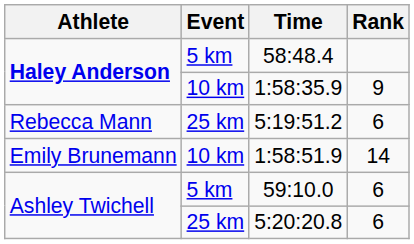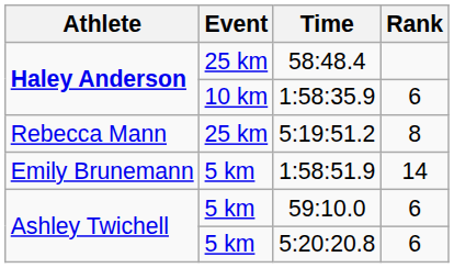58:48.4 | Event: 5 km -> 25 km
1:58:35.9 | Rank: 9 -> 6
5:19:51.2 | Rank: 6 -> 8
1:58:51.9 | Event: 10 km -> 5 km
5:20:20.8 | Event: 25 km -> 5 km
